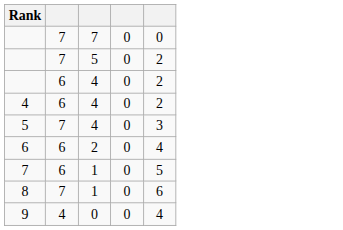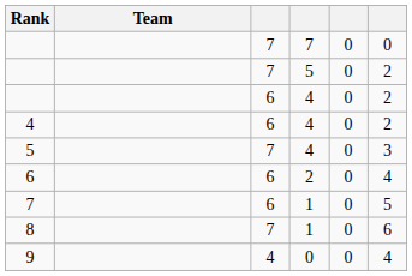+ column: Team
